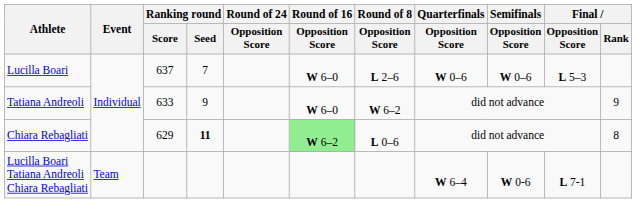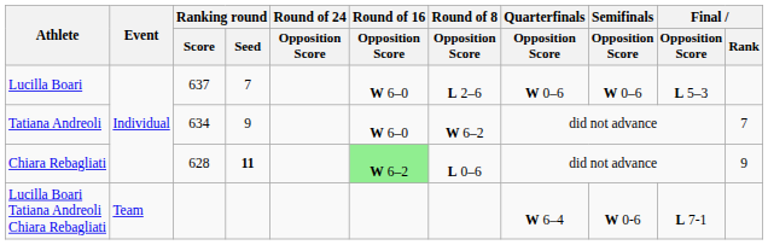Tatiana Andreoli | Ranking round / Score: 633 -> 634
Tatiana Andreoli | Final / Rank: 9 -> 7
Chiara Rebagliati | Ranking round / Score: 629 -> 628
Chiara Rebagliati | Final / Rank: 8 -> 9
